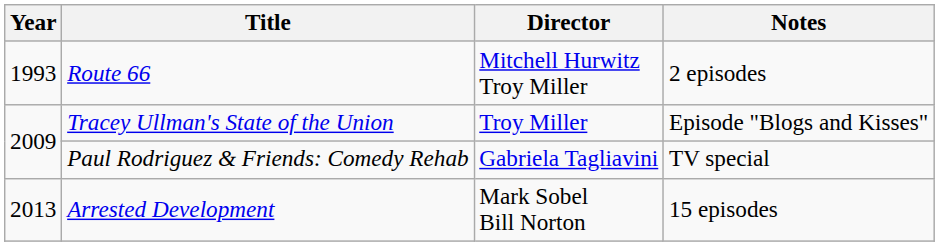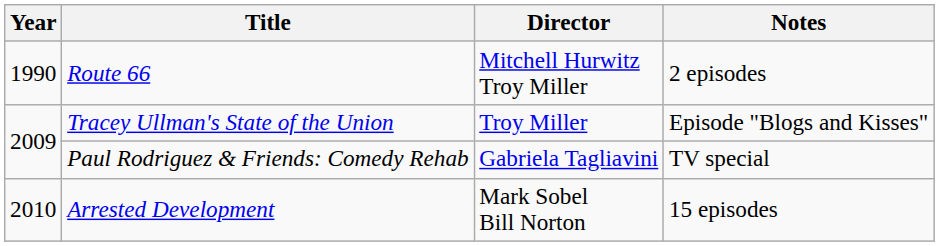Route 66 | Year: 1993 -> 1990
Arrested Development | Year: 2013 -> 2010
